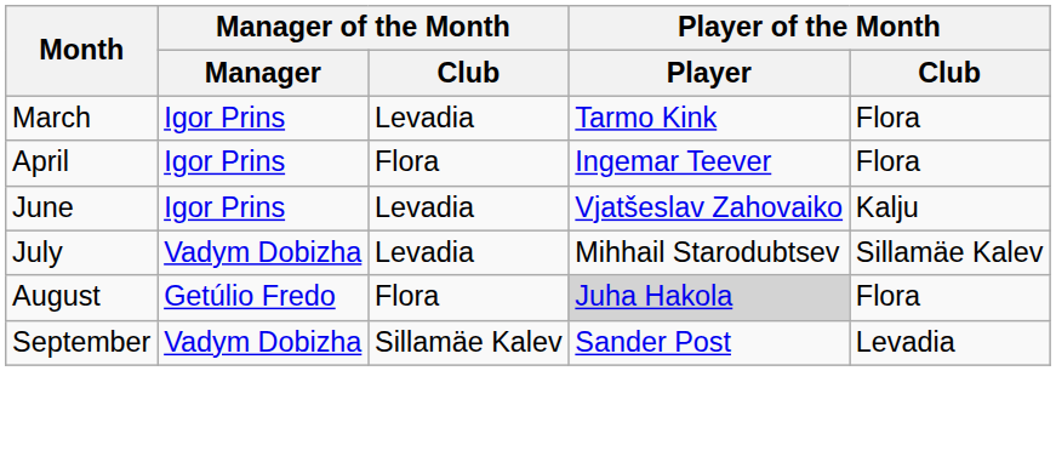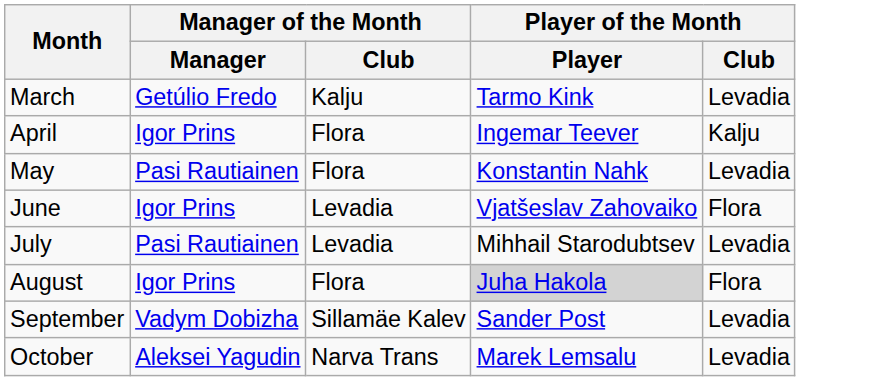March | Manager of the Month / Manager: Igor Prins -> Getúlio Fredo
March | Manager of the Month / Club: Levadia -> Kalju
March | Player of the Month / Club: Flora -> Levadia
April | Player of the Month / Club: Flora -> Kalju
+ row: May | Pasi Rautiainen | Flora | Konstantin Nahk | Levadia
June | Player of the Month / Club: Kalju -> Flora
July | Manager of the Month / Manager: Vadym Dobizha -> Pasi Rautiainen
July | Player of the Month / Club: Sillamäe Kalev -> Levadia
August | Manager of the Month / Manager: Getúlio Fredo -> Igor Prins
+ row: October | Aleksei Yagudin | Narva Trans | Marek Lemsalu | Levadia
